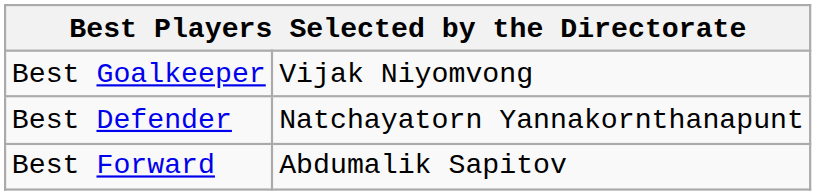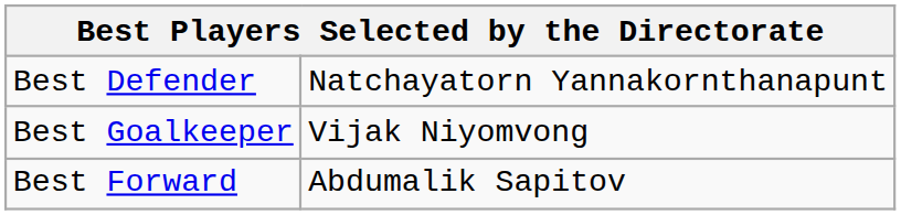rows swapped: Best Goalkeeper <-> Best Defender
